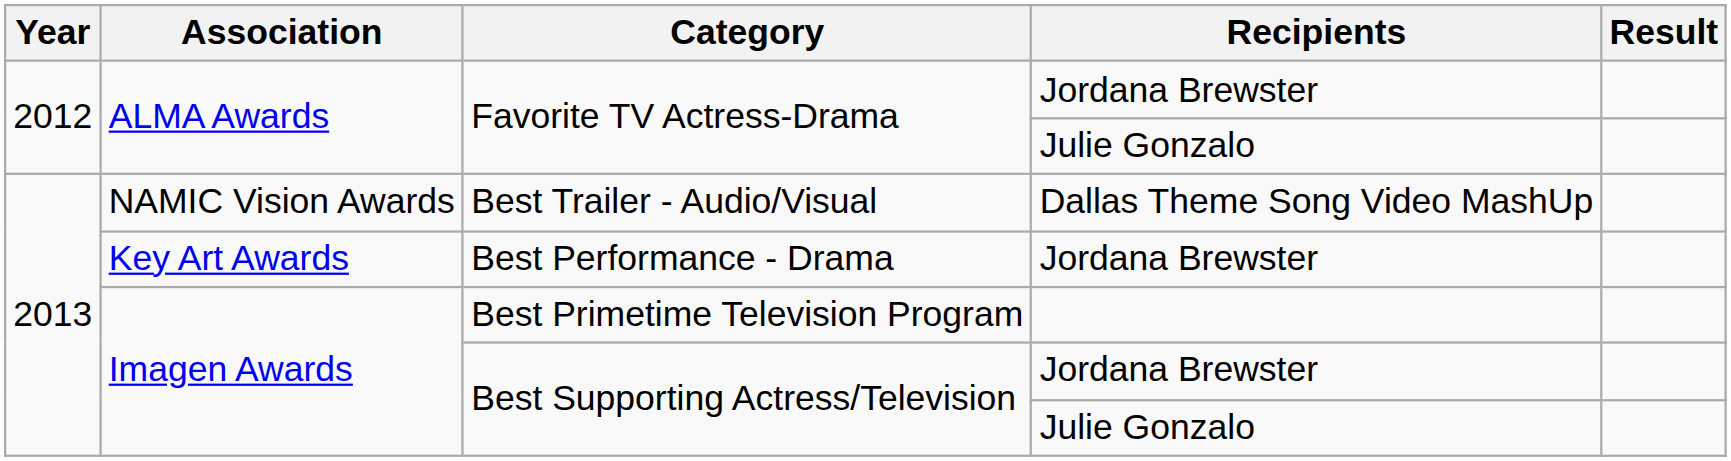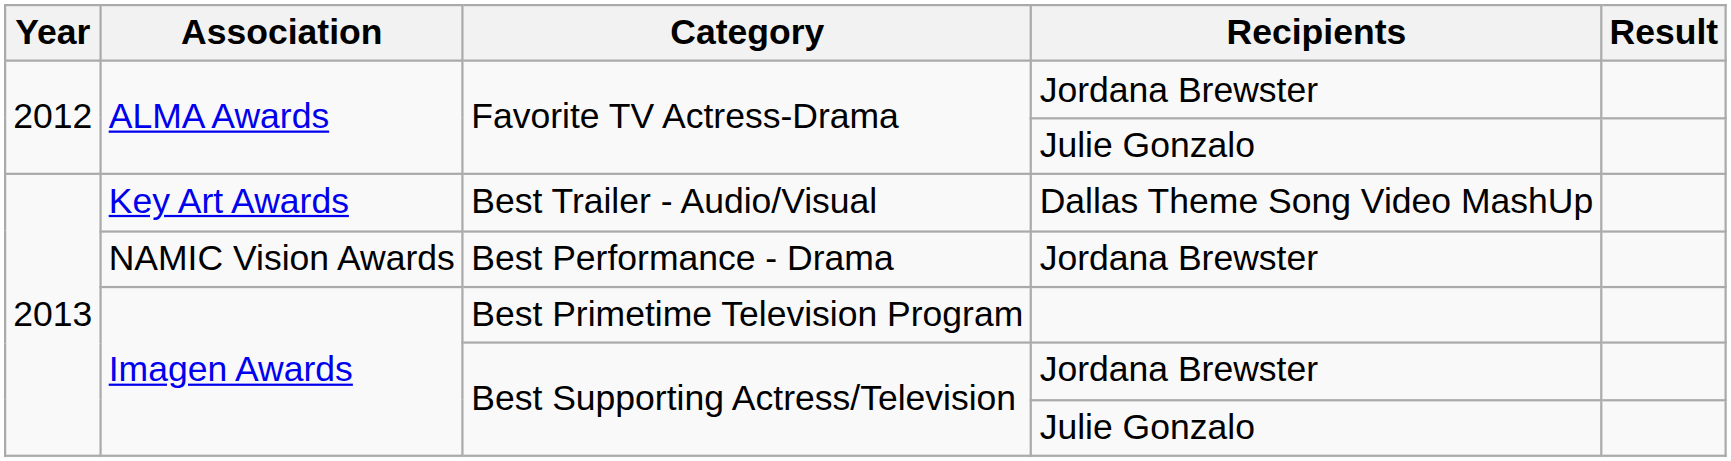Best Trailer - Audio/Visual | Association: NAMIC Vision Awards -> Key Art Awards
Best Performance - Drama | Association: Key Art Awards -> NAMIC Vision Awards
